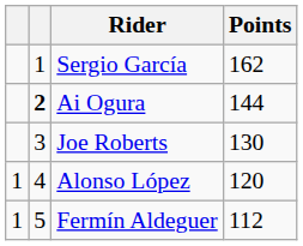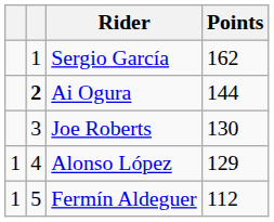Alonso López | Points: 120 -> 129
